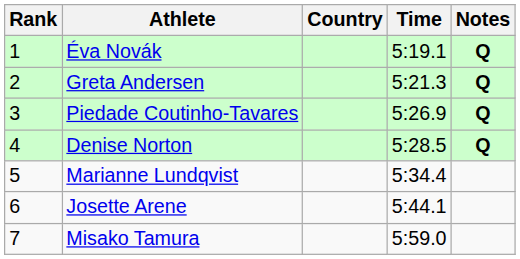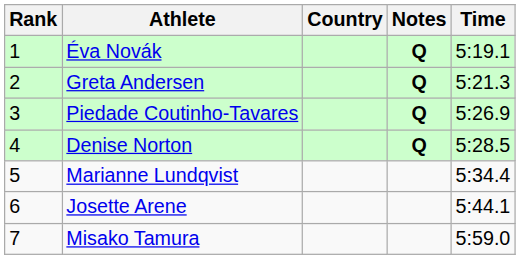columns swapped: Time <-> Notes
